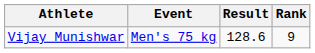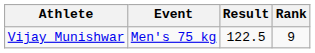Vijay Munishwar | Result: 128.6 -> 122.5
